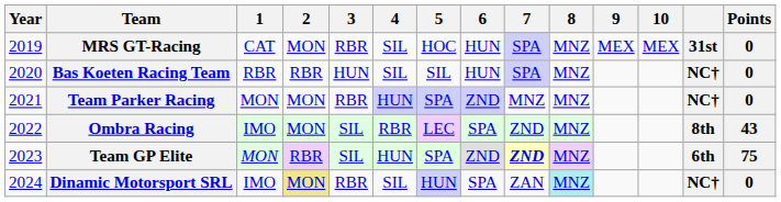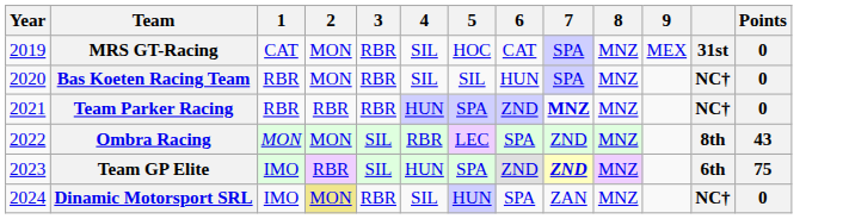- column: 10 | MEX
MRS GT-Racing | 6: HUN -> CAT
Bas Koeten Racing Team | 2: RBR -> MON
Bas Koeten Racing Team | 3: HUN -> RBR
Team Parker Racing | 1: MON -> RBR
Team Parker Racing | 2: MON -> RBR
Team Parker Racing | 7: normal -> bold
Ombra Racing | 1: IMO -> MON
Team GP Elite | 1: MON -> IMO
Dinamic Motorsport SRL | 8: paleturquoise background -> no background
